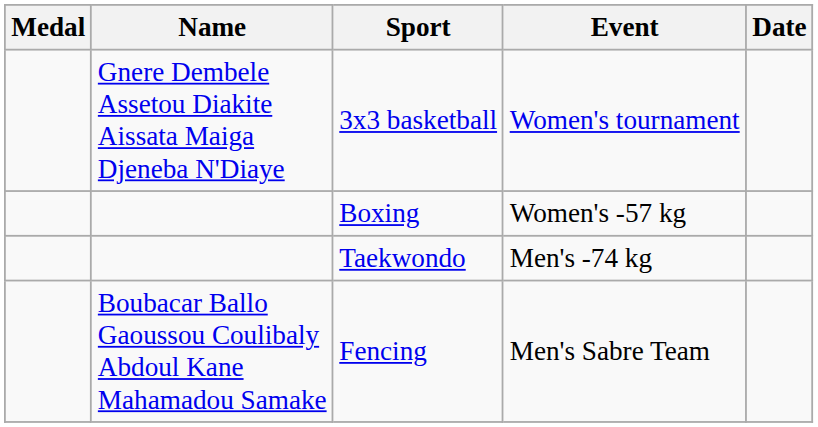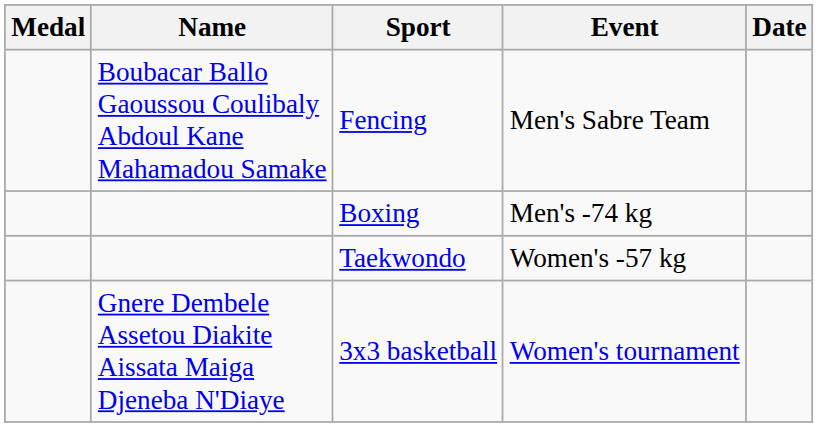rows swapped: 3x3 basketball <-> Fencing
Boxing | Event: Women's -57 kg -> Men's -74 kg
Taekwondo | Event: Men's -74 kg -> Women's -57 kg
